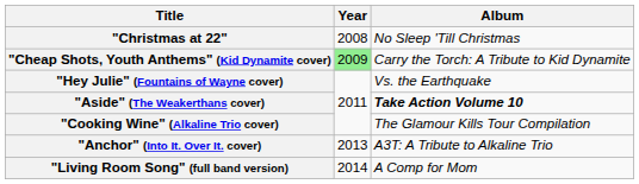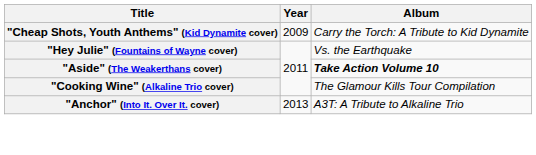- row: "Christmas at 22" | 2008 | No Sleep 'Till Christmas
"Cheap Shots, Youth Anthems" (Kid Dynamite cover) | Year: lightgreen background -> no background
- row: "Living Room Song" (full band version) | 2014 | A Comp for Mom
